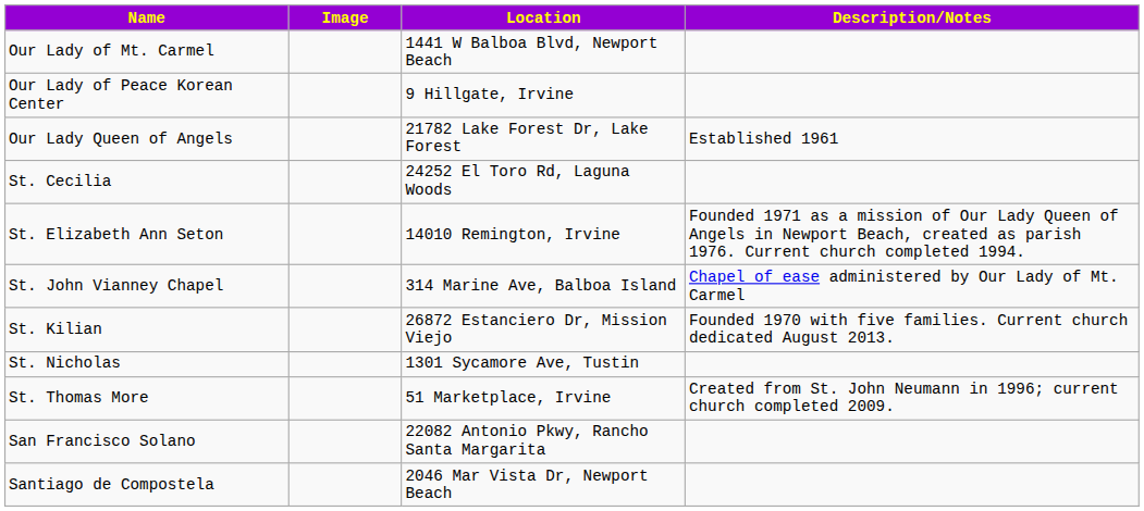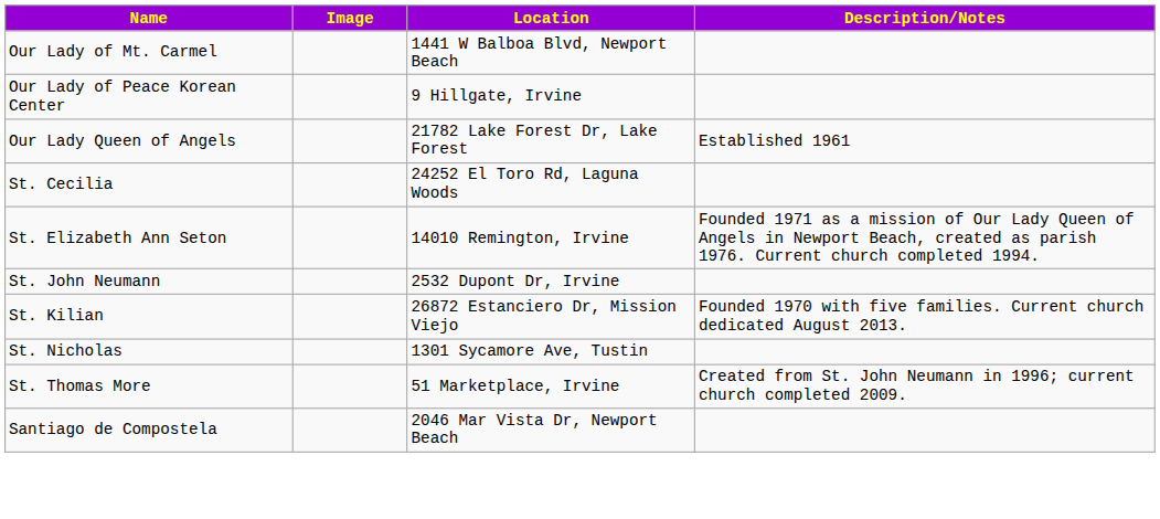+ row: St. John Neumann | 2532 Dupont Dr, Irvine
- row: St. John Vianney Chapel | 314 Marine Ave, Balboa Island | Chapel of ease administered by Our Lady of Mt. Carmel
- row: San Francisco Solano | 22082 Antonio Pkwy, Rancho Santa Margarita
